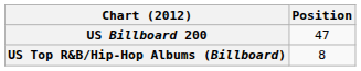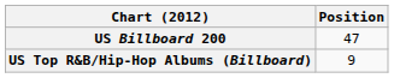US Top R&B/Hip-Hop Albums (Billboard) | Position: 8 -> 9
